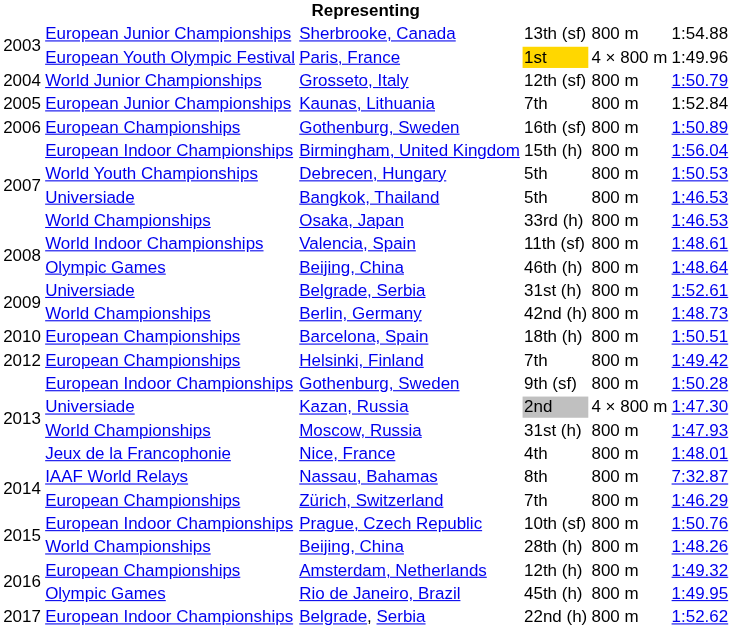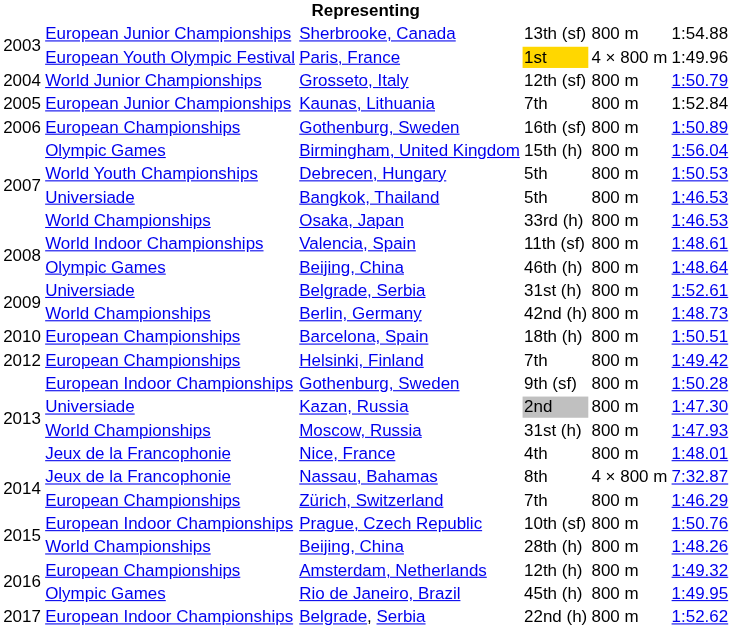Birmingham, United Kingdom | column 2: European Indoor Championships -> Olympic Games
Kazan, Russia | column 5: 4 × 800 m -> 800 m
Nassau, Bahamas | column 2: IAAF World Relays -> Jeux de la Francophonie
Nassau, Bahamas | column 5: 800 m -> 4 × 800 m
